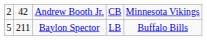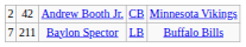Baylon Spector | column 1: 5 -> 7
